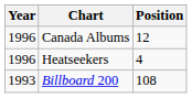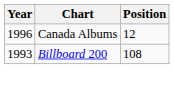- row: 1996 | Heatseekers | 4
